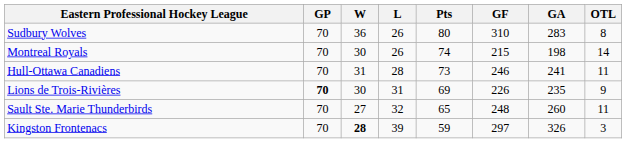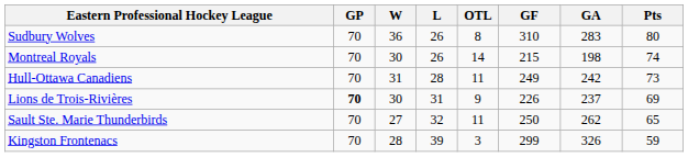columns swapped: OTL <-> Pts
Hull-Ottawa Canadiens | GF: 246 -> 249
Hull-Ottawa Canadiens | GA: 241 -> 242
Lions de Trois-Rivières | GA: 235 -> 237
Sault Ste. Marie Thunderbirds | GF: 248 -> 250
Sault Ste. Marie Thunderbirds | GA: 260 -> 262
Kingston Frontenacs | W: bold -> normal
Kingston Frontenacs | GF: 297 -> 299
